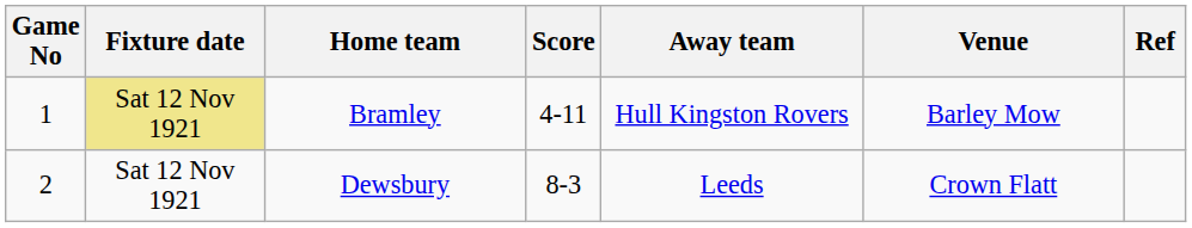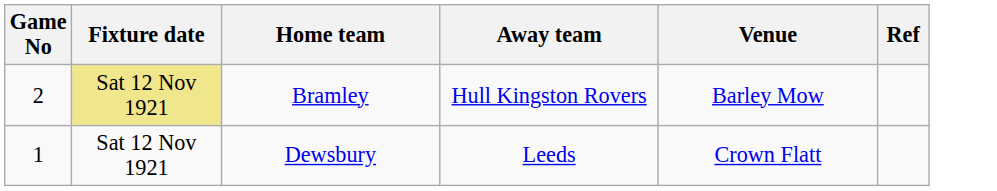- column: Score | 4-11 | 8-3
Bramley | Game No: 1 -> 2
Dewsbury | Game No: 2 -> 1
